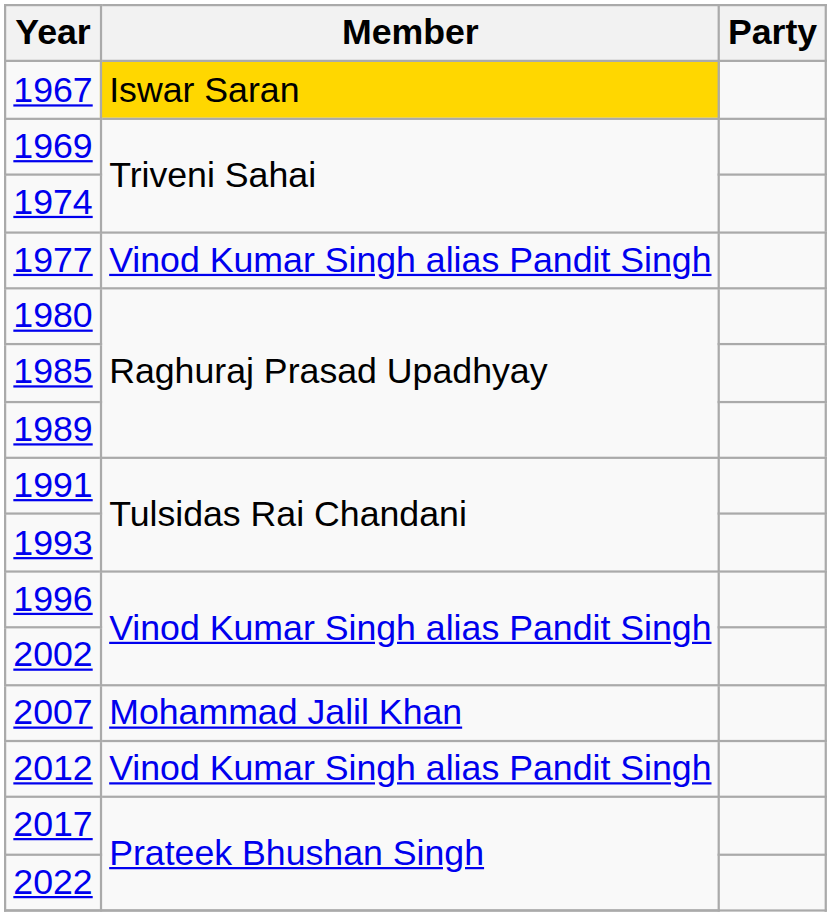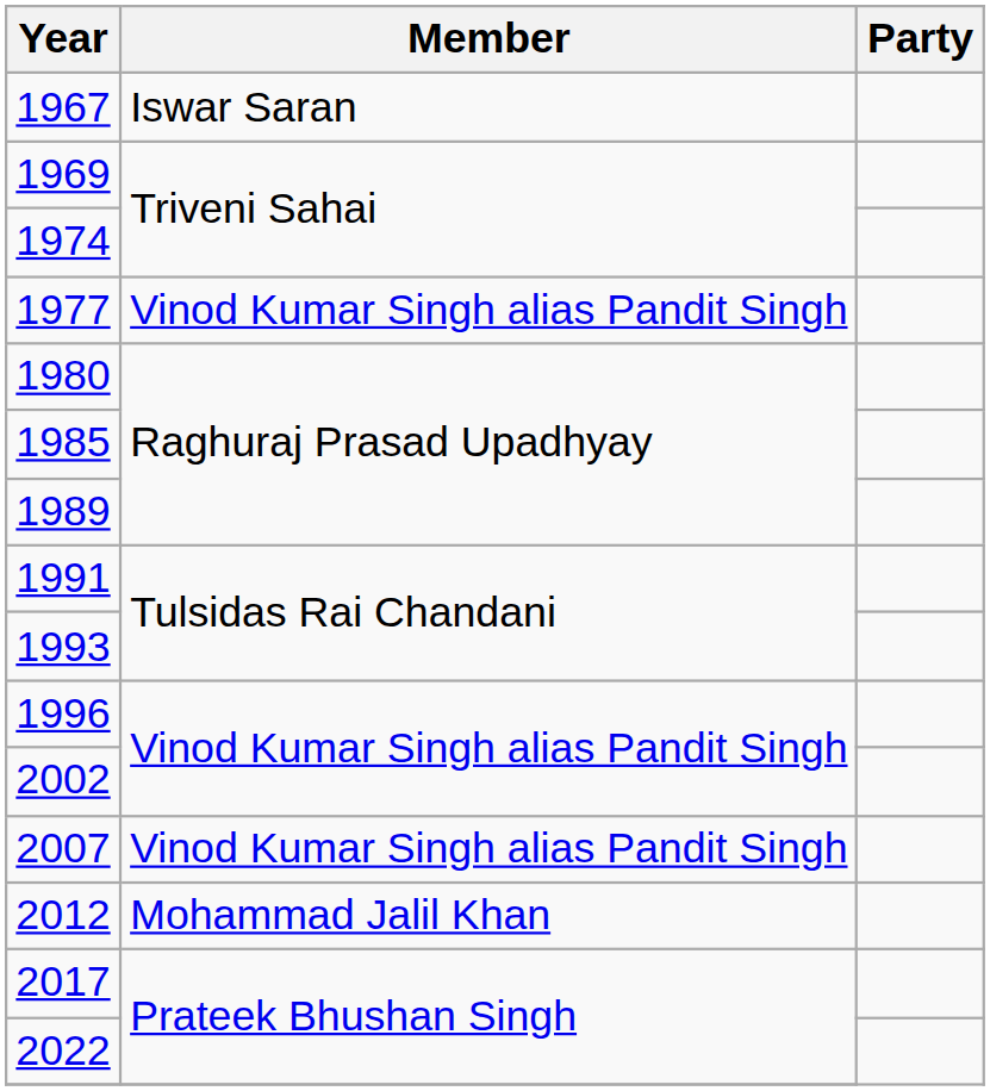1967 | Member: gold background -> no background
2007 | Member: Mohammad Jalil Khan -> Vinod Kumar Singh alias Pandit Singh
2012 | Member: Vinod Kumar Singh alias Pandit Singh -> Mohammad Jalil Khan
